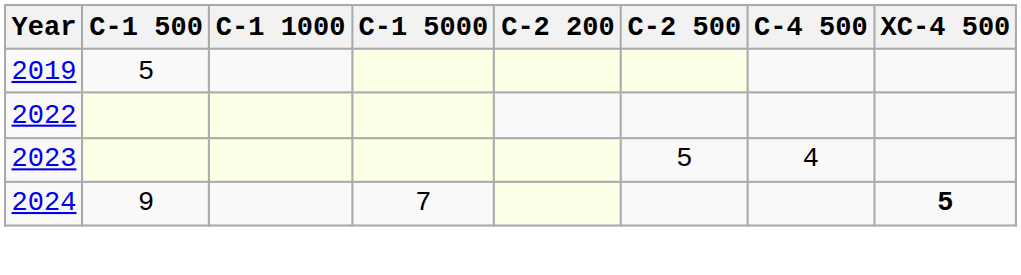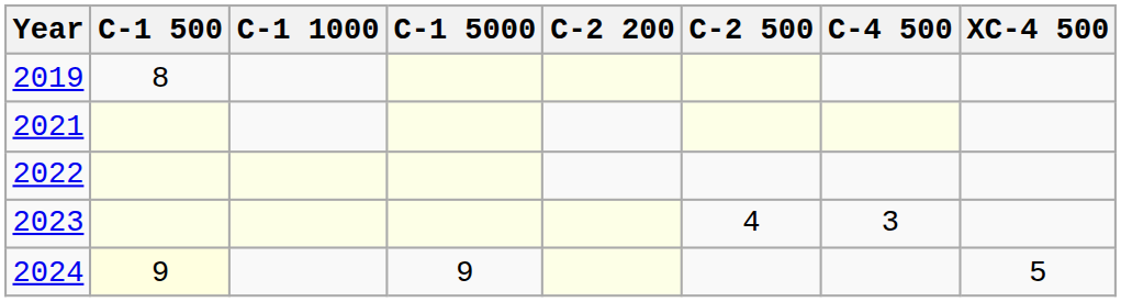2019 | C-1 500: 5 -> 8
+ row: 2021
2023 | C-2 500: 5 -> 4
2023 | C-4 500: 4 -> 3
2024 | C-1 500: no background -> lightyellow background
2024 | C-1 5000: 7 -> 9
2024 | XC-4 500: bold -> normal
